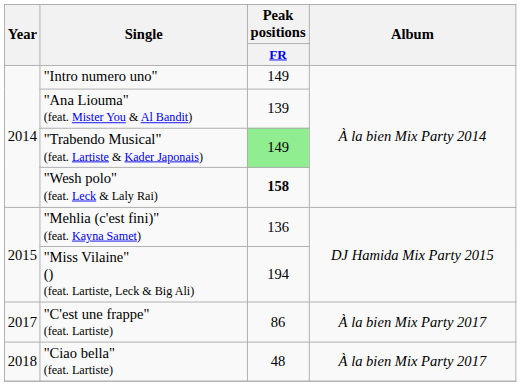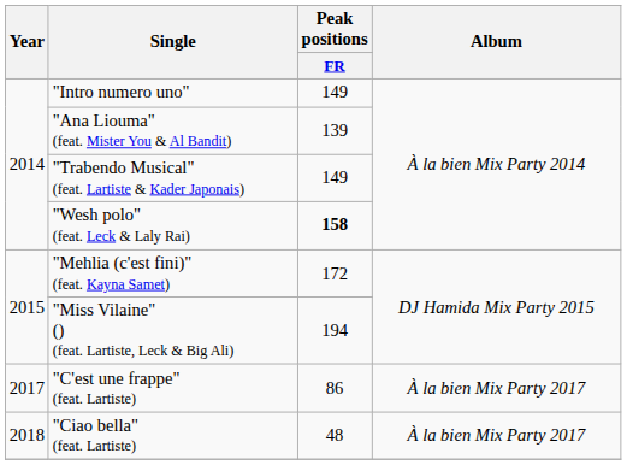"Trabendo Musical" (feat. Lartiste & Kader Japonais) | Peak positions / FR: lightgreen background -> no background
"Mehlia (c'est fini)" (feat. Kayna Samet) | Peak positions / FR: 136 -> 172
